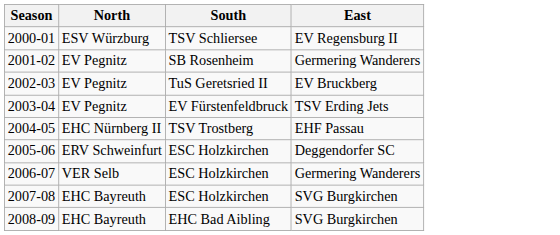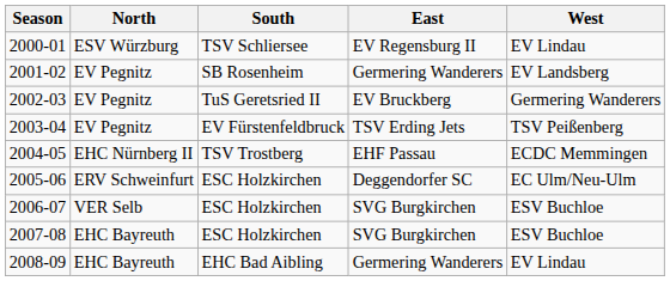+ column: West | EV Lindau | EV Landsberg | Germering Wanderers | TSV Peißenberg | ECDC Memmingen | EC Ulm/Neu-Ulm | ESV Buchloe | ESV Buchloe | EV Lindau
2006-07 | East: Germering Wanderers -> SVG Burgkirchen
2008-09 | East: SVG Burgkirchen -> Germering Wanderers
